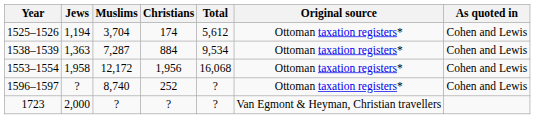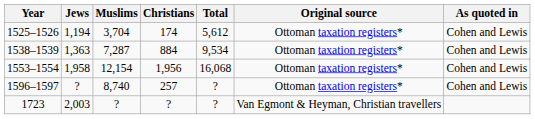1553–1554 | Muslims: 12,172 -> 12,154
1596–1597 | Christians: 252 -> 257
1723 | Jews: 2,000 -> 2,003
